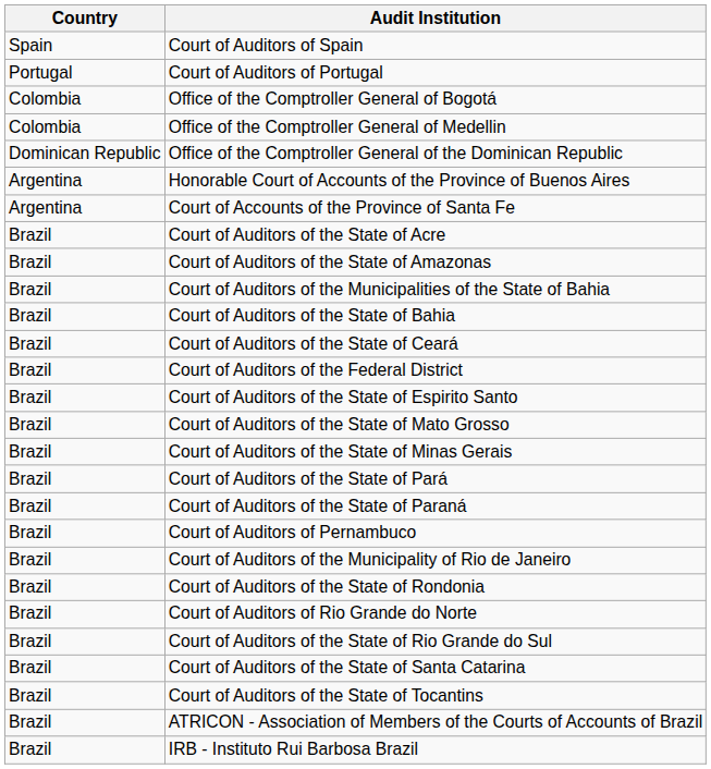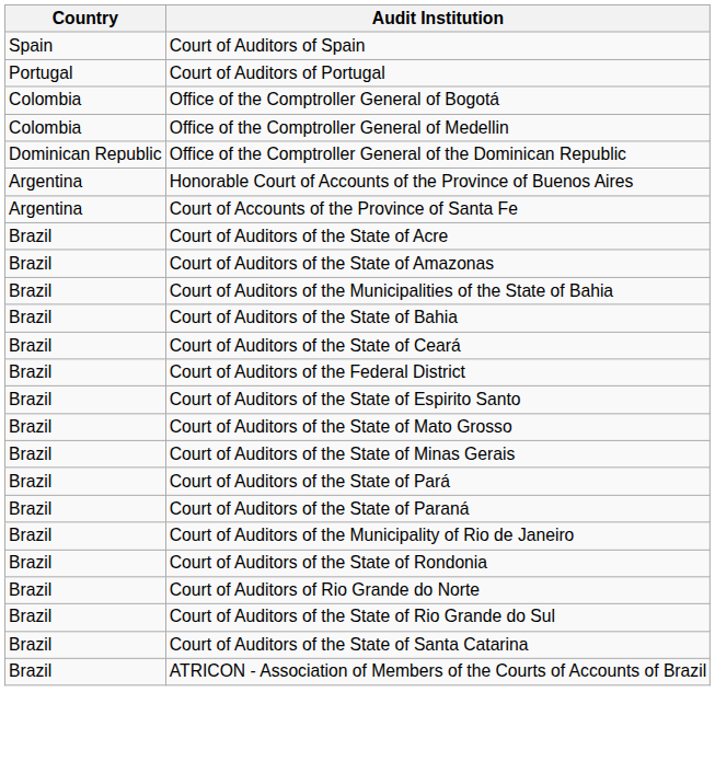- row: Brazil | Court of Auditors of Pernambuco
- row: Brazil | Court of Auditors of the State of Tocantins
- row: Brazil | IRB - Instituto Rui Barbosa Brazil
